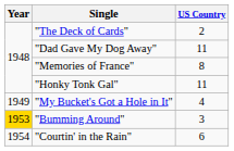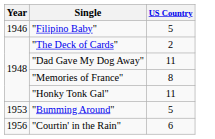+ row: 1946 | "Filipino Baby" | 5
- row: 1949 | "My Bucket's Got a Hole in It" | 4
"Bumming Around" | Year: gold background -> no background
"Bumming Around" | US Country: 3 -> 5
"Courtin' in the Rain" | Year: 1954 -> 1956
